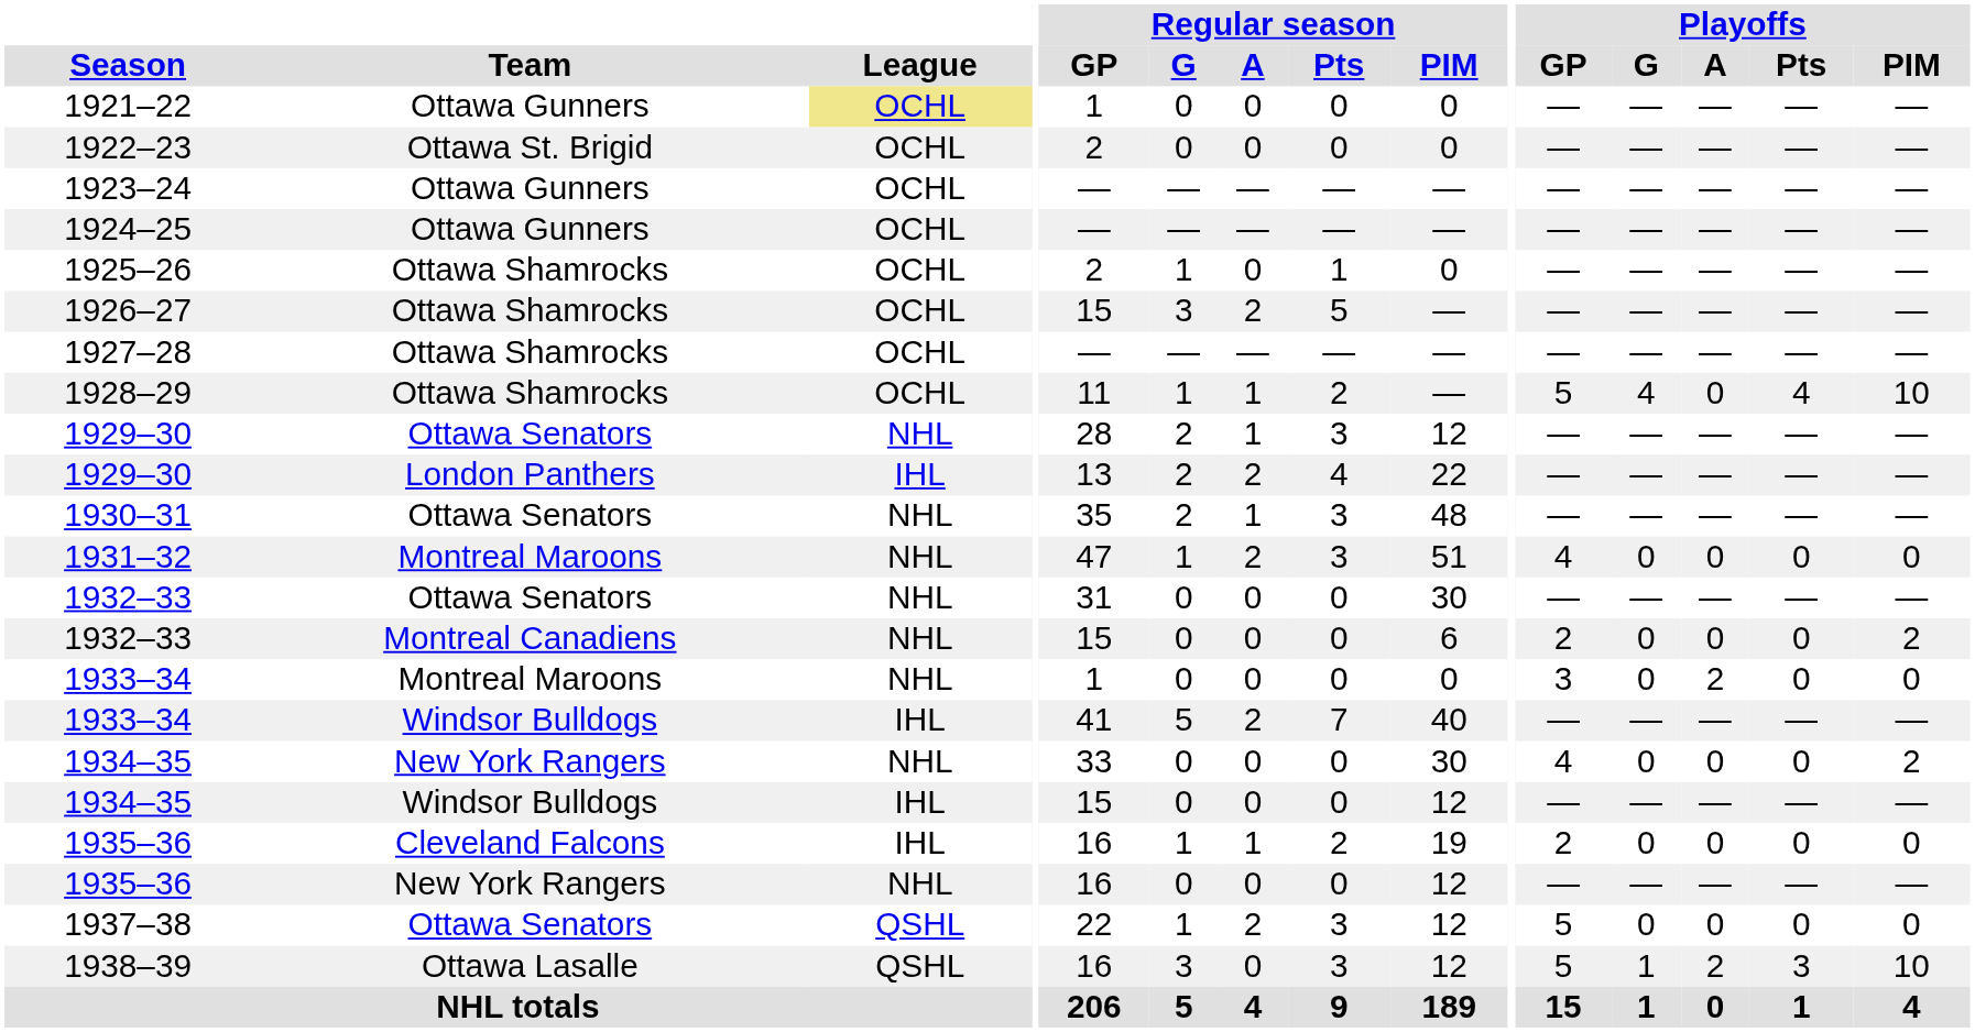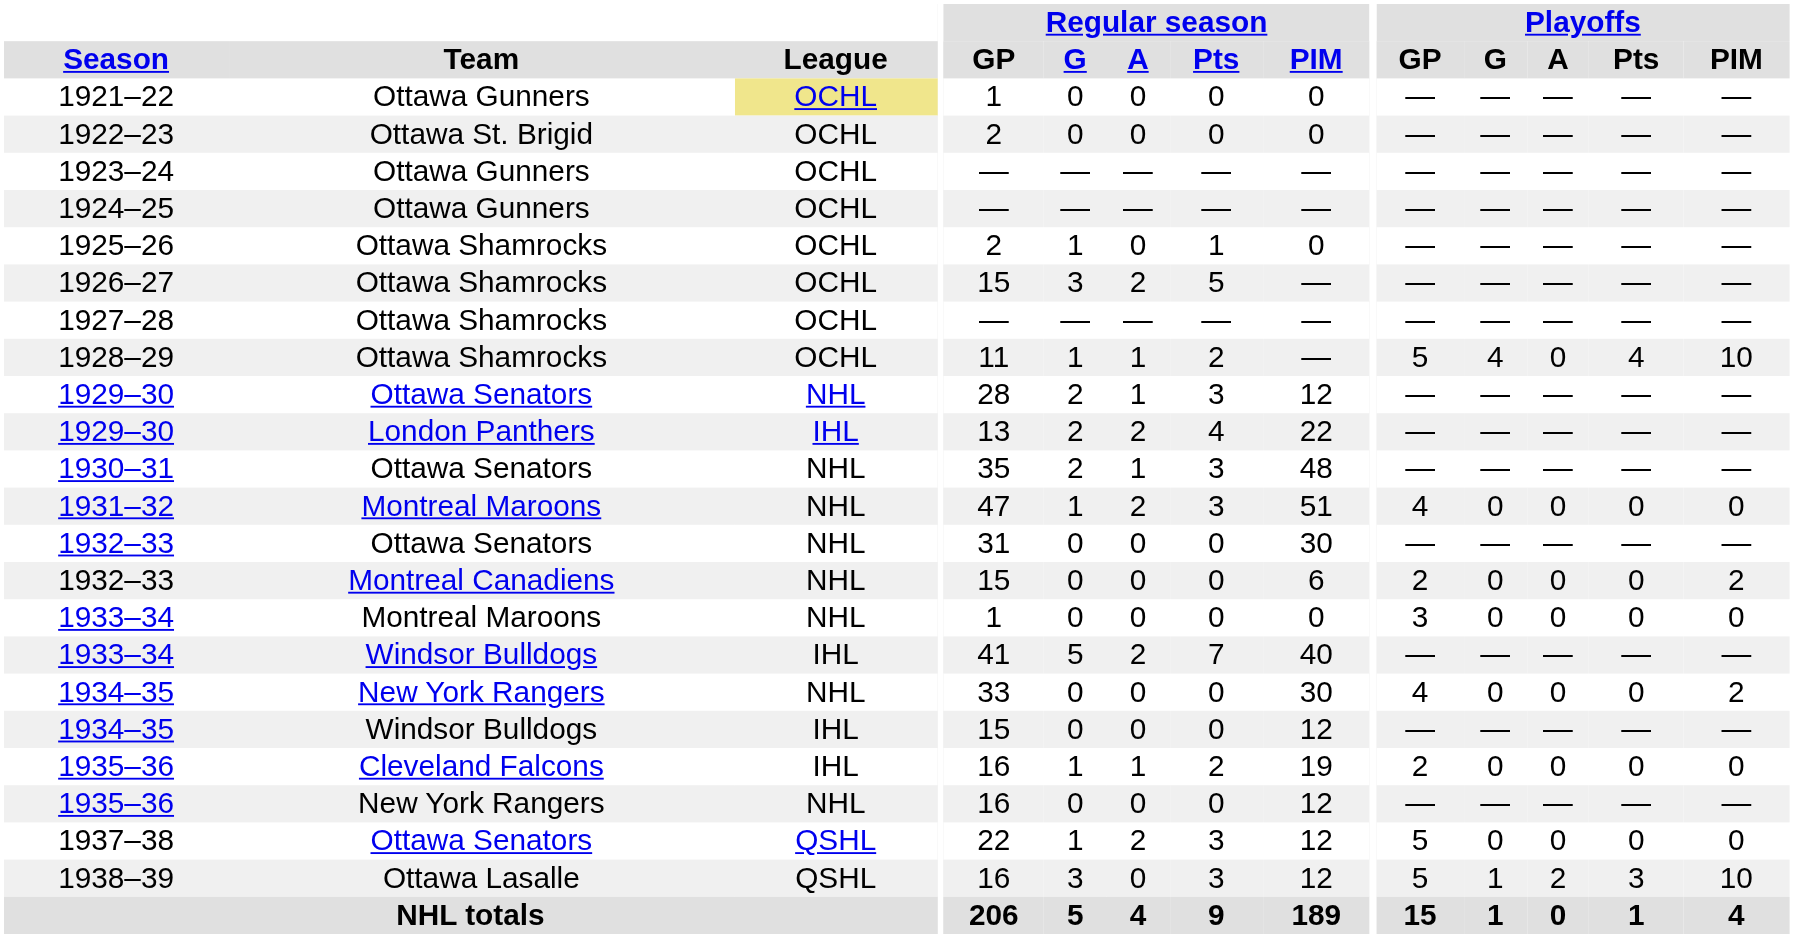1933–34 / Montreal Maroons | Playoffs / A: 2 -> 0
